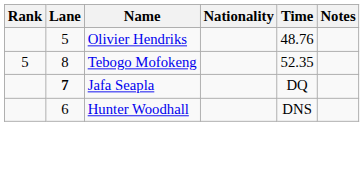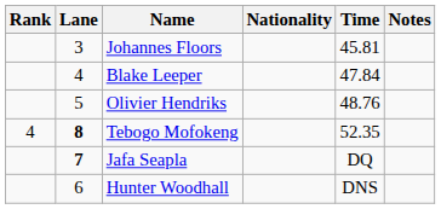+ row: 3 | Johannes Floors | 45.81
+ row: 4 | Blake Leeper | 47.84
Tebogo Mofokeng | Rank: 5 -> 4
Tebogo Mofokeng | Lane: normal -> bold
